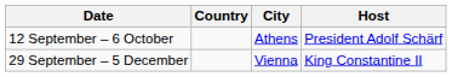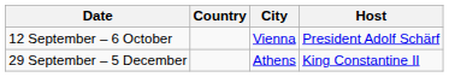12 September – 6 October | City: Athens -> Vienna
29 September – 5 December | City: Vienna -> Athens
